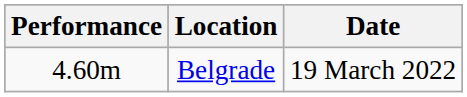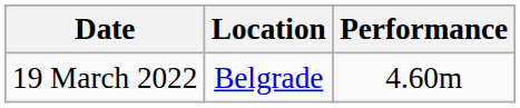columns swapped: Performance <-> Date
